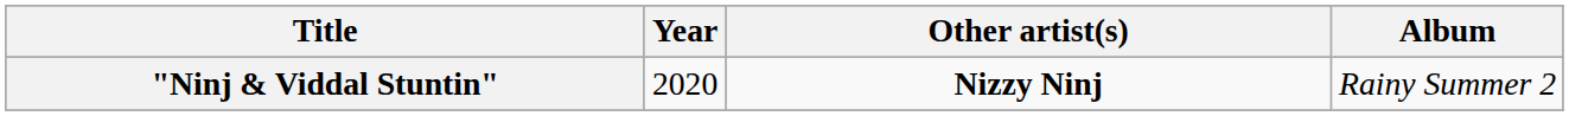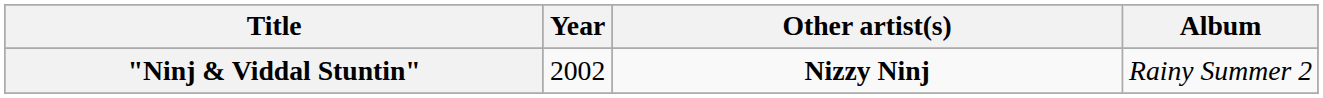"Ninj & Viddal Stuntin" | Year: 2020 -> 2002
